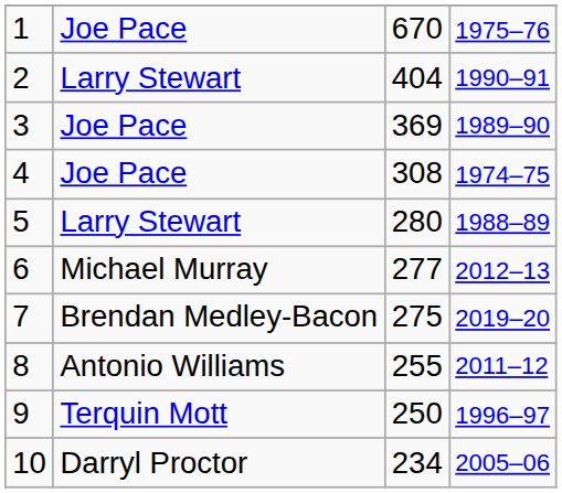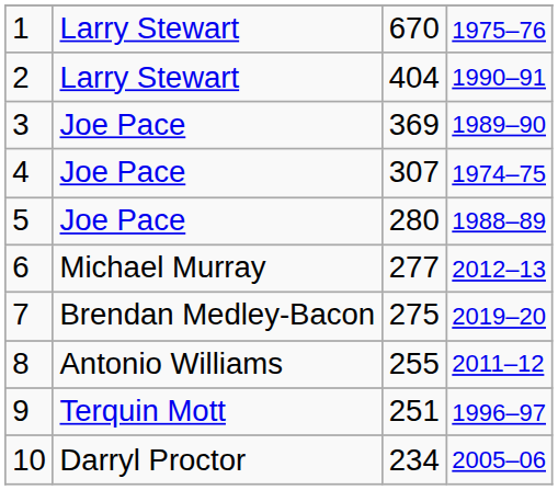1 | column 2: Joe Pace -> Larry Stewart
4 | column 3: 308 -> 307
5 | column 2: Larry Stewart -> Joe Pace
9 | column 3: 250 -> 251
